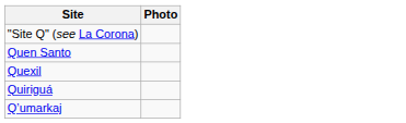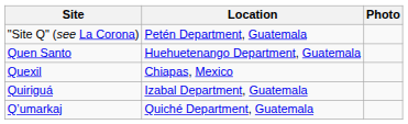+ column: Location | Petén Department, Guatemala | Huehuetenango Department, Guatemala | Chiapas, Mexico | Izabal Department, Guatemala | Quiché Department, Guatemala
